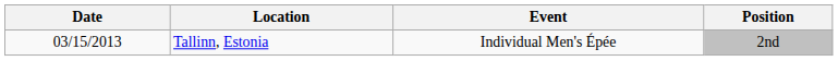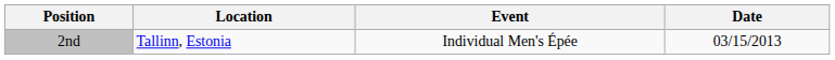columns swapped: Date <-> Position
